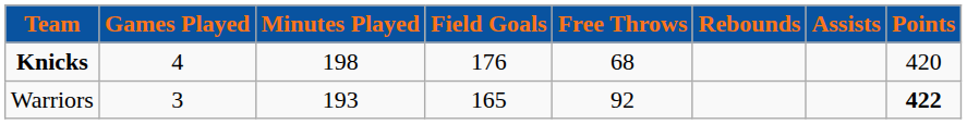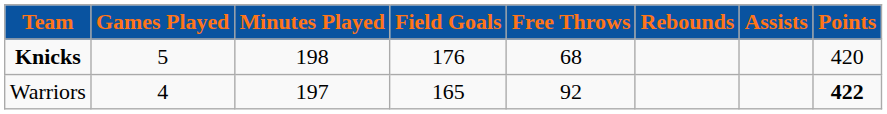Knicks | Games Played: 4 -> 5
Warriors | Games Played: 3 -> 4
Warriors | Minutes Played: 193 -> 197
